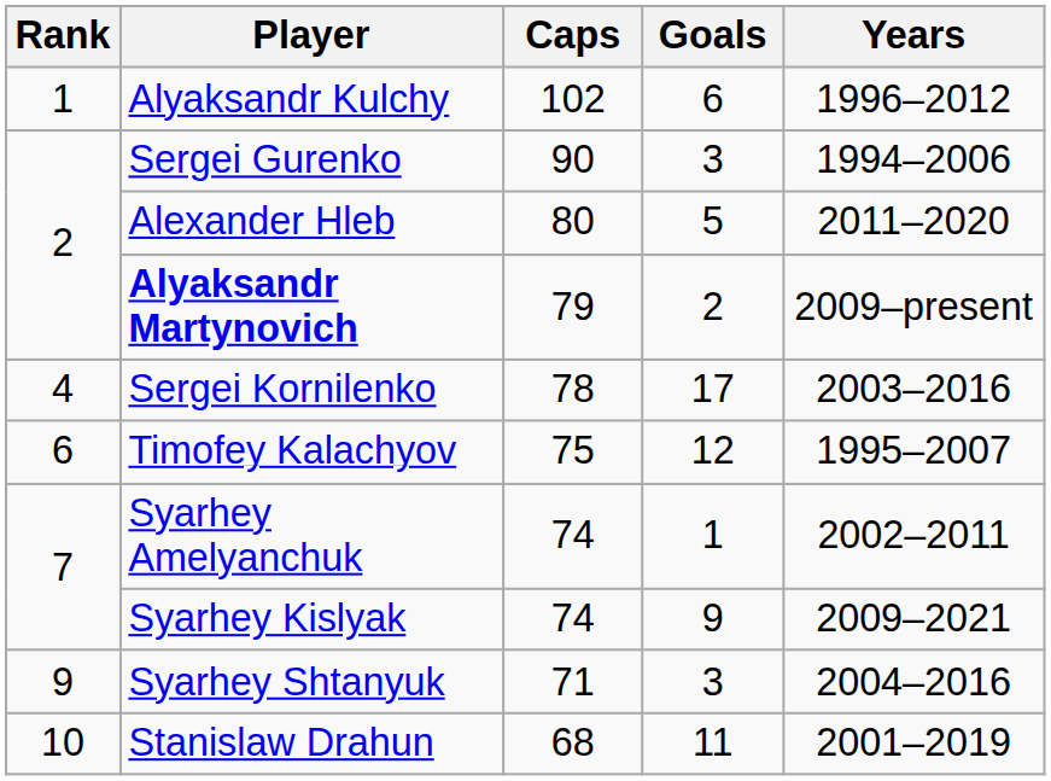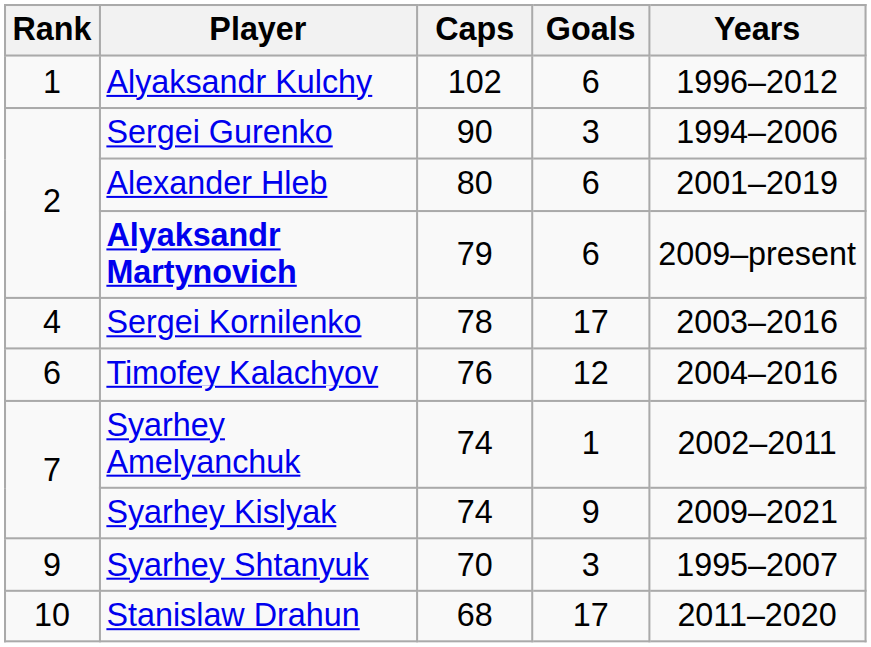Alexander Hleb | Goals: 5 -> 6
Alexander Hleb | Years: 2011–2020 -> 2001–2019
Alyaksandr Martynovich | Goals: 2 -> 6
Timofey Kalachyov | Caps: 75 -> 76
Timofey Kalachyov | Years: 1995–2007 -> 2004–2016
Syarhey Shtanyuk | Caps: 71 -> 70
Syarhey Shtanyuk | Years: 2004–2016 -> 1995–2007
Stanislaw Drahun | Goals: 11 -> 17
Stanislaw Drahun | Years: 2001–2019 -> 2011–2020
